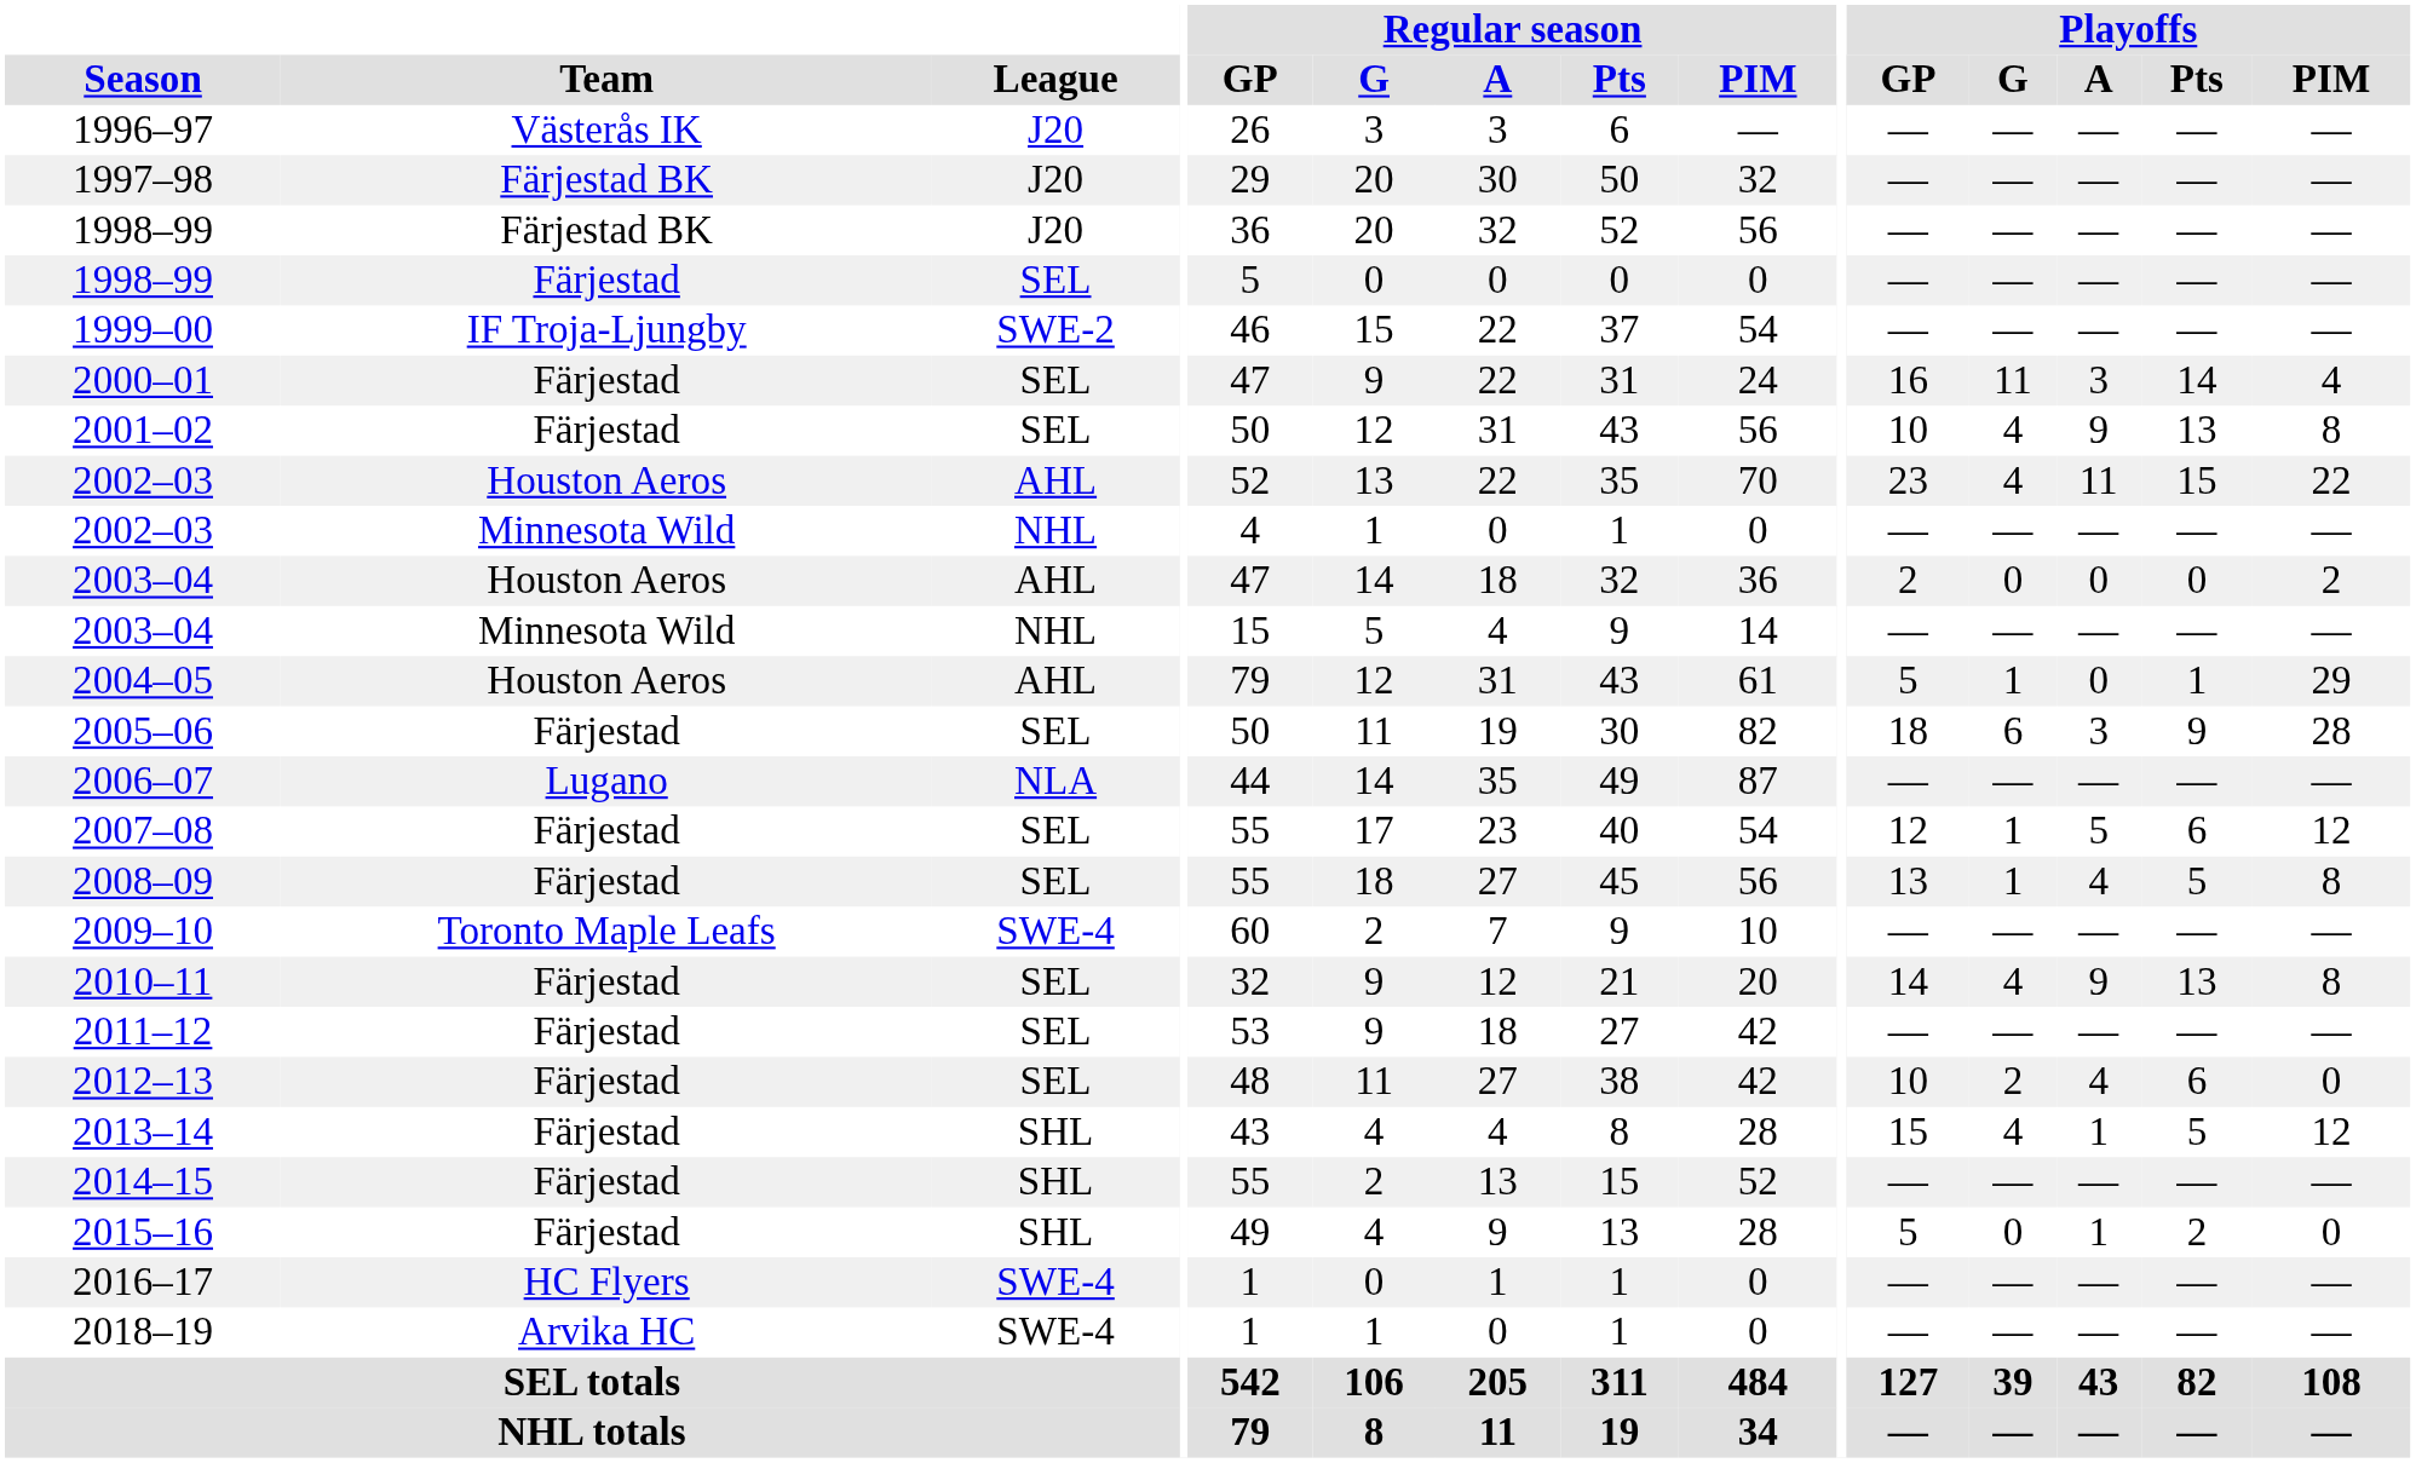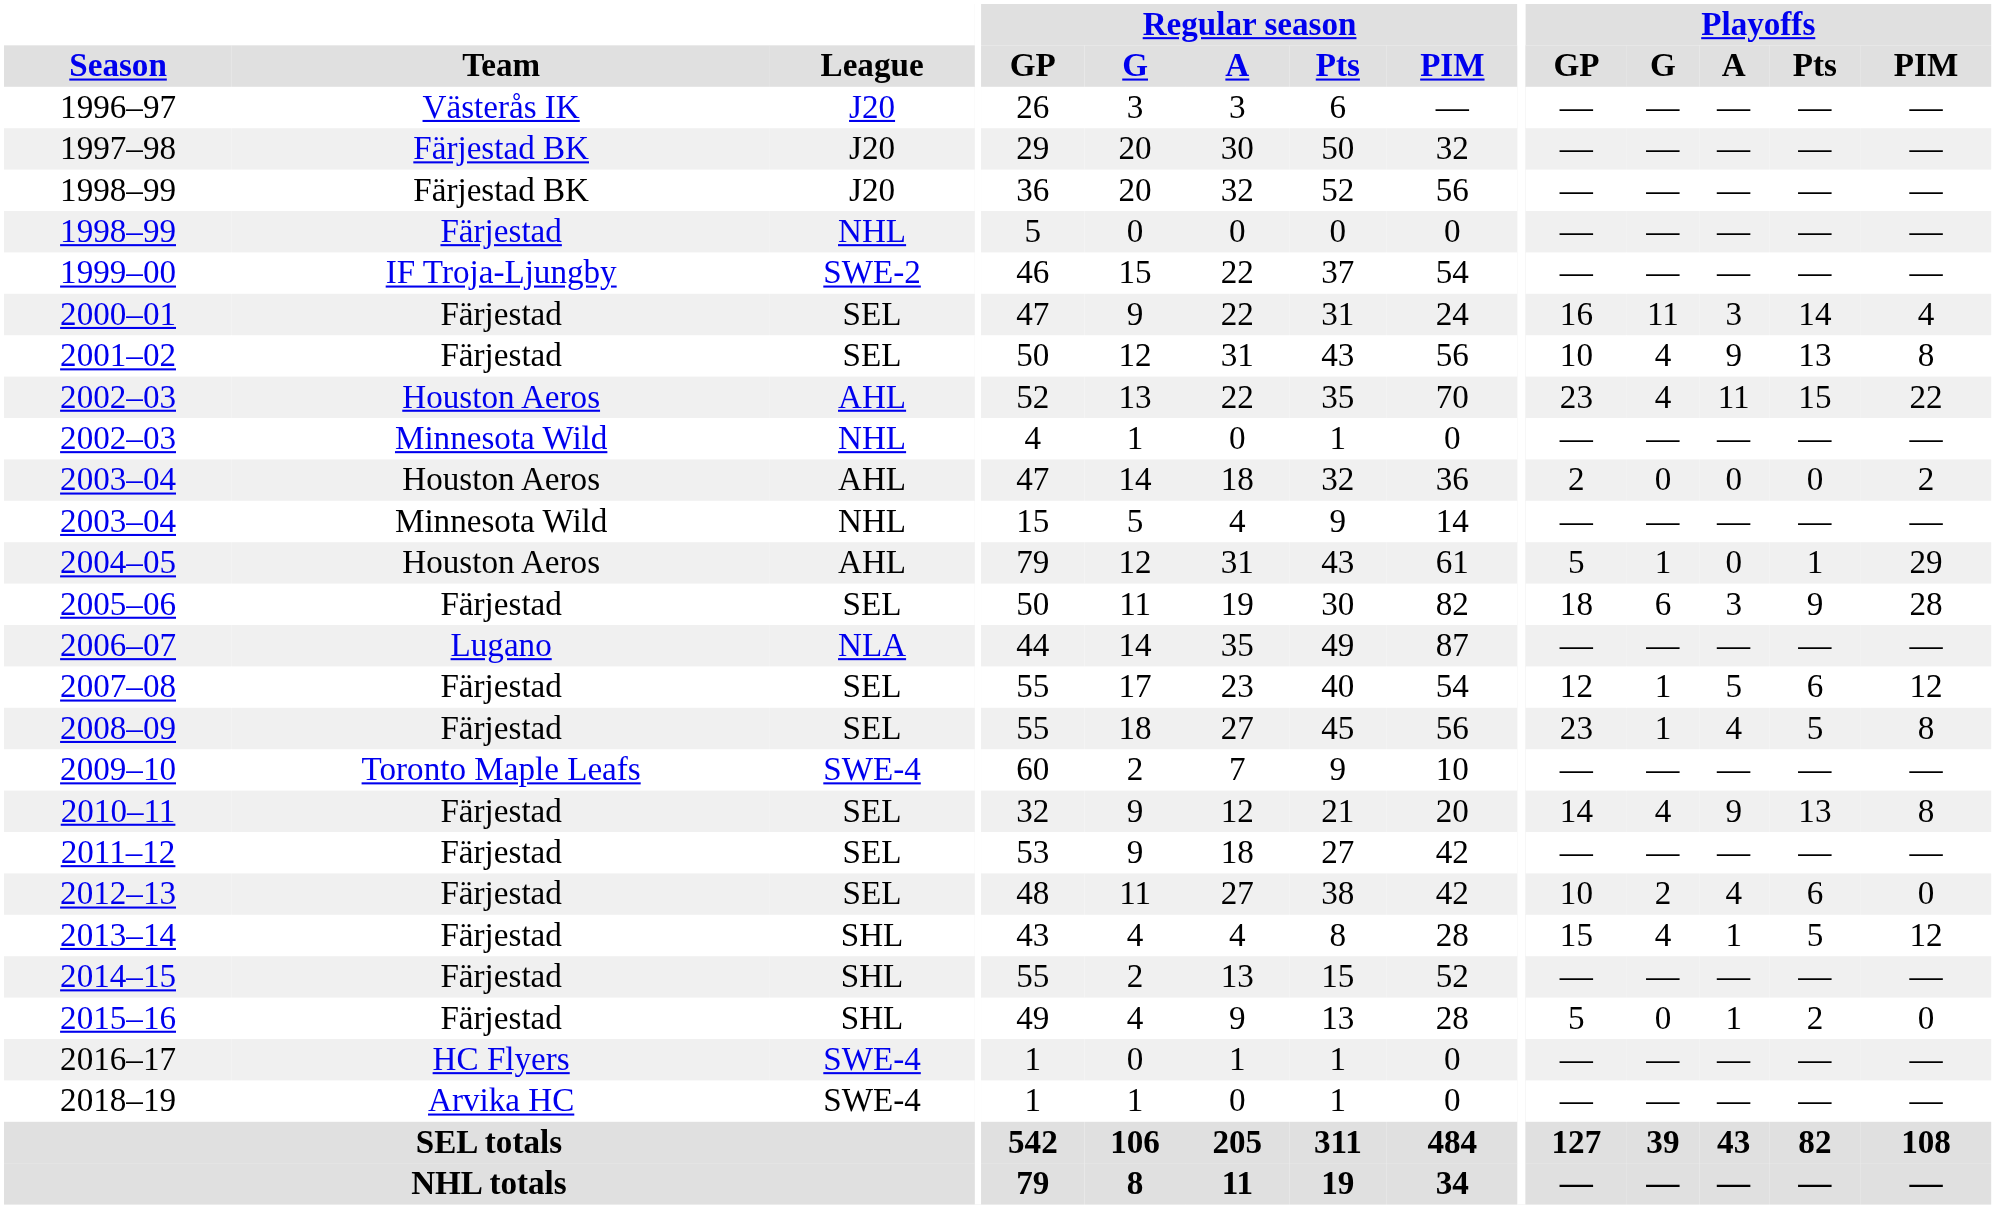1998–99 / Färjestad | League: SEL -> NHL
2008–09 | Playoffs / GP: 13 -> 23
